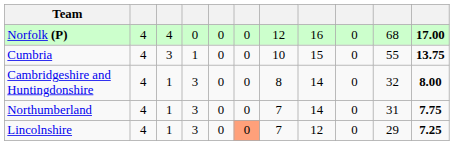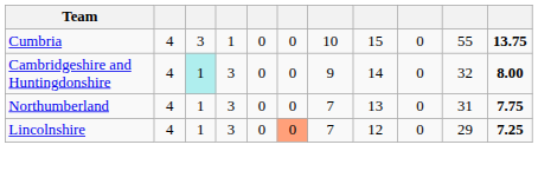- row: Norfolk (P) | 4 | 4 | 0 | 0 | 0 | 12 | 16 | 0 | 68 | 17.00
Cambridgeshire and Huntingdonshire | column 3: no background -> paleturquoise background
Cambridgeshire and Huntingdonshire | column 7: 8 -> 9
Northumberland | column 8: 14 -> 13
